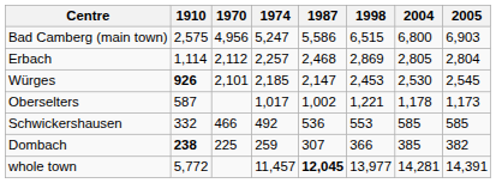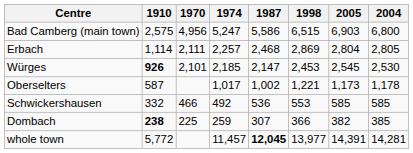columns swapped: 2004 <-> 2005
Erbach | 1970: 2,112 -> 2,111
